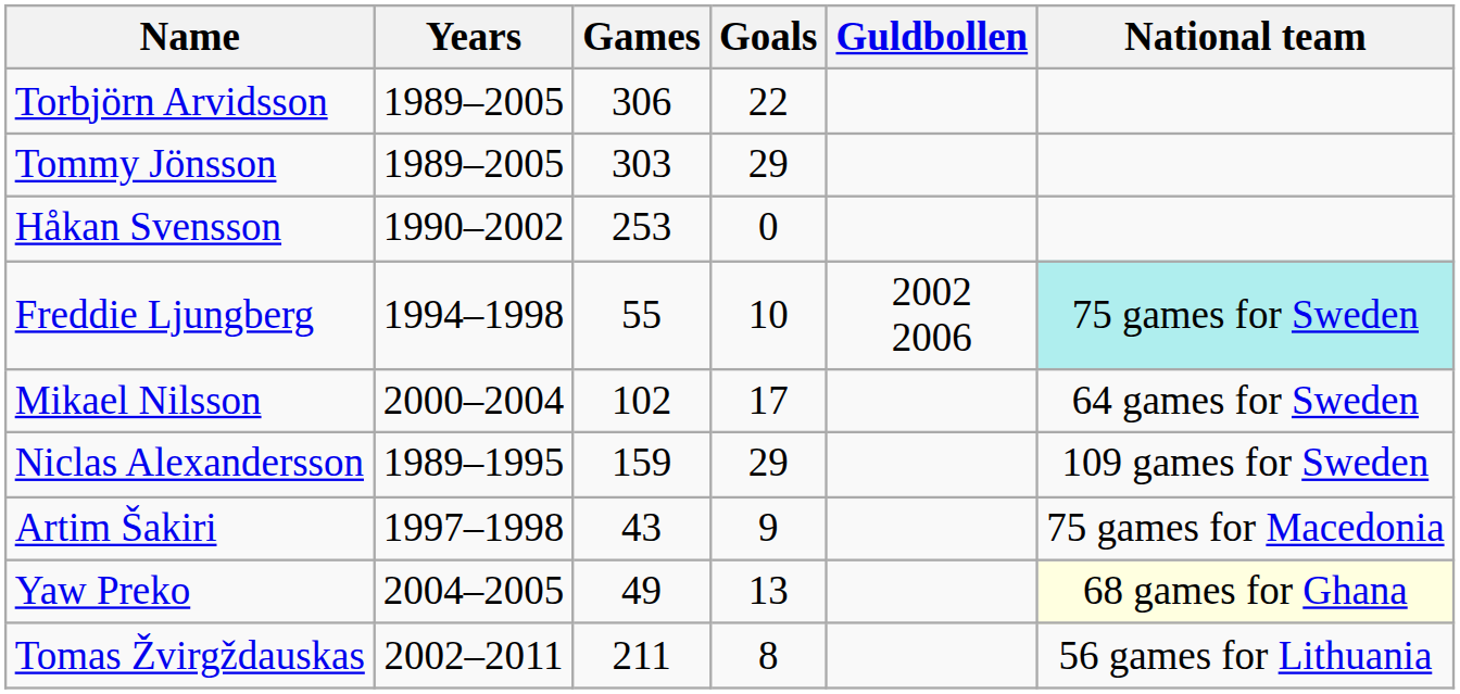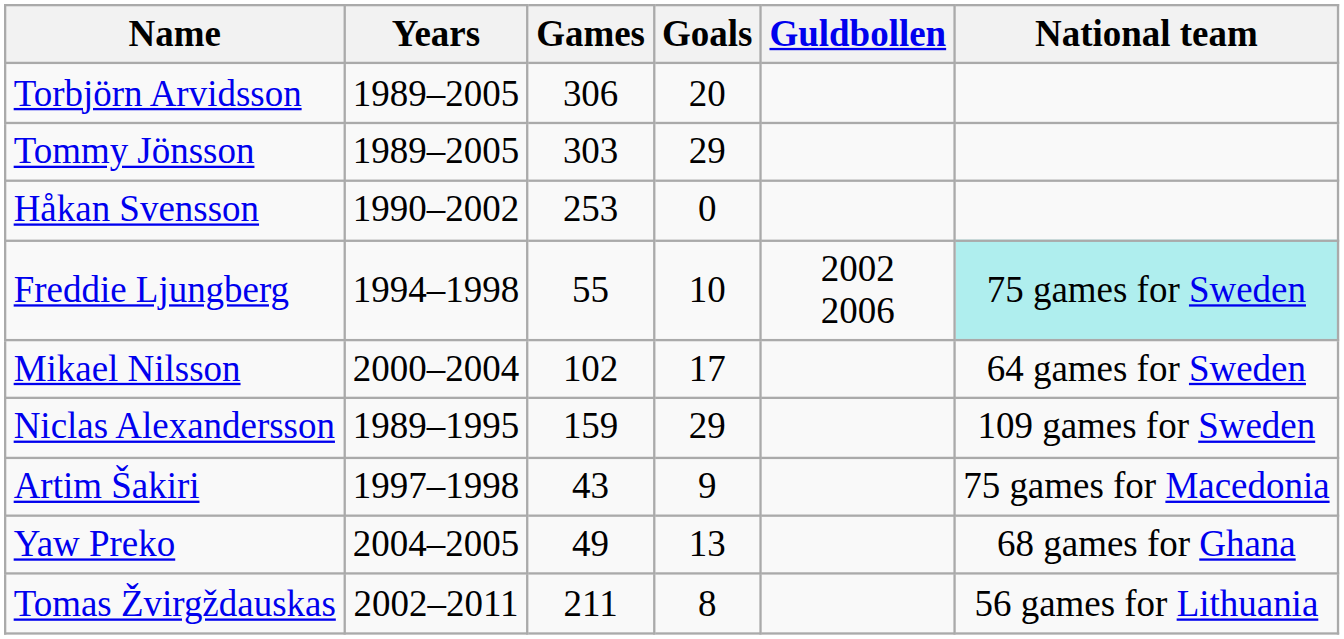Torbjörn Arvidsson | Goals: 22 -> 20
Yaw Preko | National team: lightyellow background -> no background
